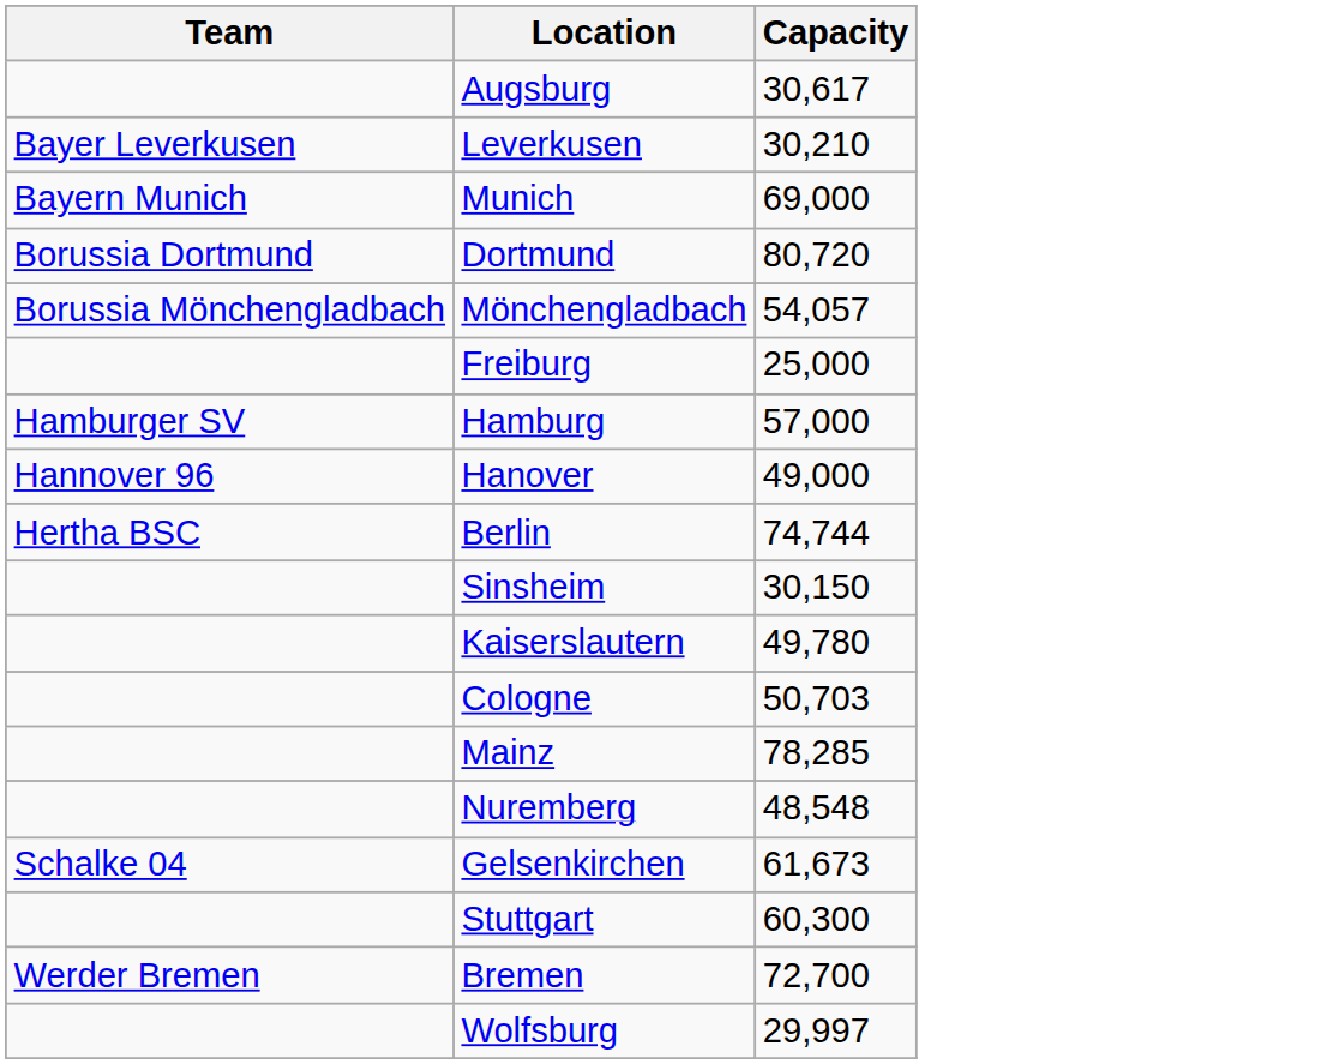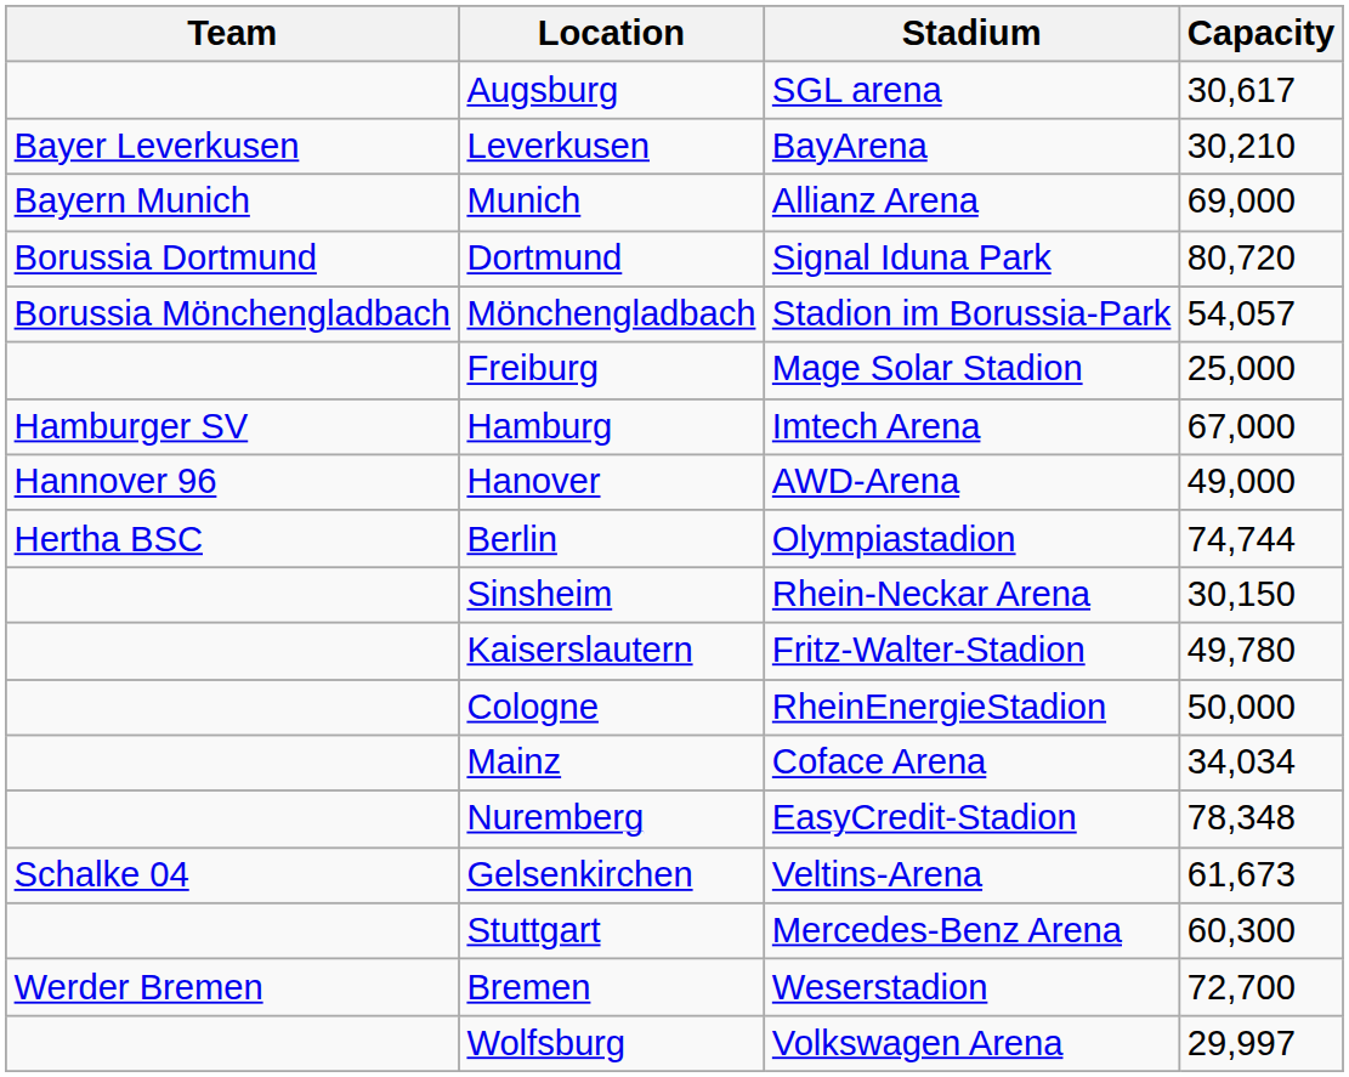+ column: Stadium | SGL arena | BayArena | Allianz Arena | Signal Iduna Park | Stadion im Borussia-Park | Mage Solar Stadion | Imtech Arena | AWD-Arena | Olympiastadion | Rhein-Neckar Arena | Fritz-Walter-Stadion | RheinEnergieStadion | Coface Arena | EasyCredit-Stadion | Veltins-Arena | Mercedes-Benz Arena | Weserstadion | Volkswagen Arena
Hamburg | Capacity: 57,000 -> 67,000
Cologne | Capacity: 50,703 -> 50,000
Mainz | Capacity: 78,285 -> 34,034
Nuremberg | Capacity: 48,548 -> 78,348
